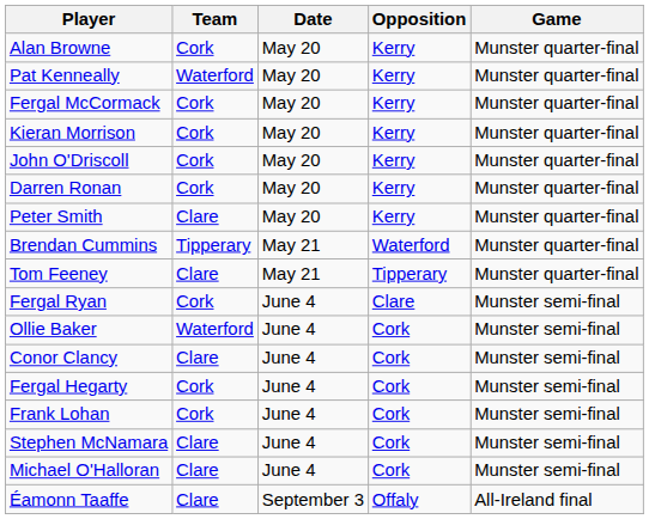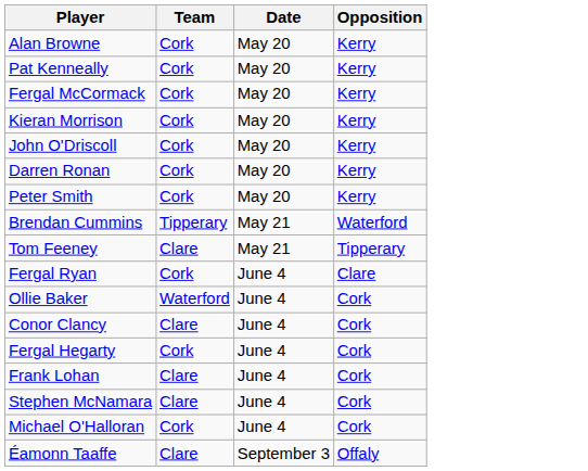- column: Game | Munster quarter-final | Munster quarter-final | Munster quarter-final | Munster quarter-final | Munster quarter-final | Munster quarter-final | Munster quarter-final | Munster quarter-final | Munster quarter-final | Munster semi-final | Munster semi-final | Munster semi-final | Munster semi-final | Munster semi-final | Munster semi-final | Munster semi-final | All-Ireland final
Pat Kenneally | Team: Waterford -> Cork
Peter Smith | Team: Clare -> Cork
Frank Lohan | Team: Cork -> Clare
Michael O'Halloran | Team: Clare -> Cork
